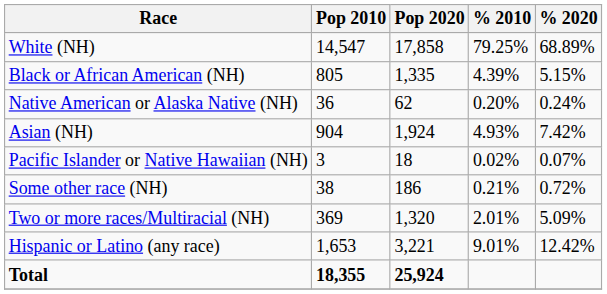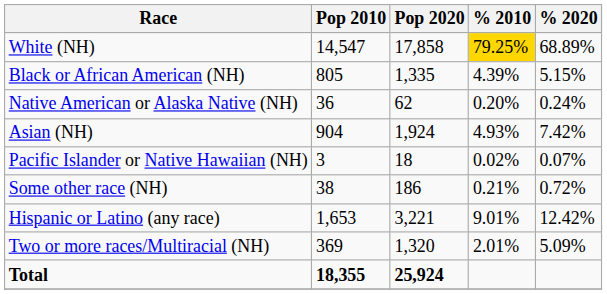White (NH) | % 2010: no background -> gold background
rows swapped: Two or more races/Multiracial (NH) <-> Hispanic or Latino (any race)
